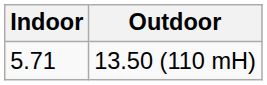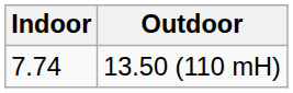13.50 (110 mH) | Indoor: 5.71 -> 7.74
